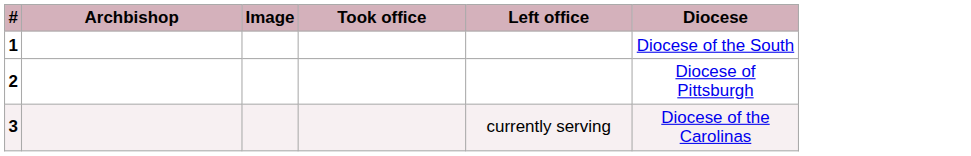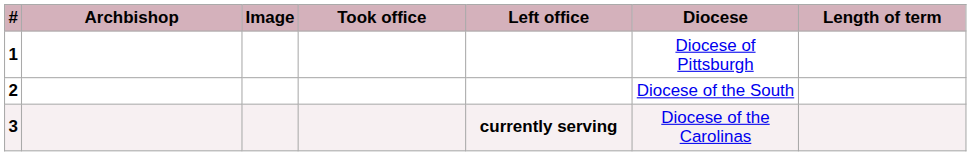+ column: Length of term
1 | Diocese: Diocese of the South -> Diocese of Pittsburgh
2 | Diocese: Diocese of Pittsburgh -> Diocese of the South
3 | Left office: normal -> bold
